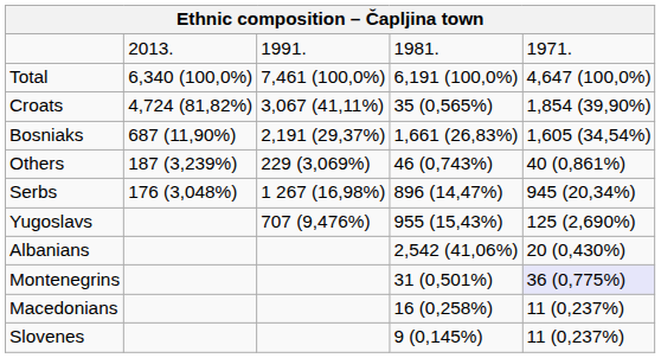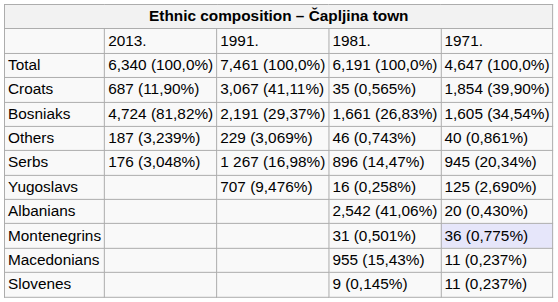Croats | column 2: 4,724 (81,82%) -> 687 (11,90%)
Bosniaks | column 2: 687 (11,90%) -> 4,724 (81,82%)
Yugoslavs | column 4: 955 (15,43%) -> 16 (0,258%)
Macedonians | column 4: 16 (0,258%) -> 955 (15,43%)
